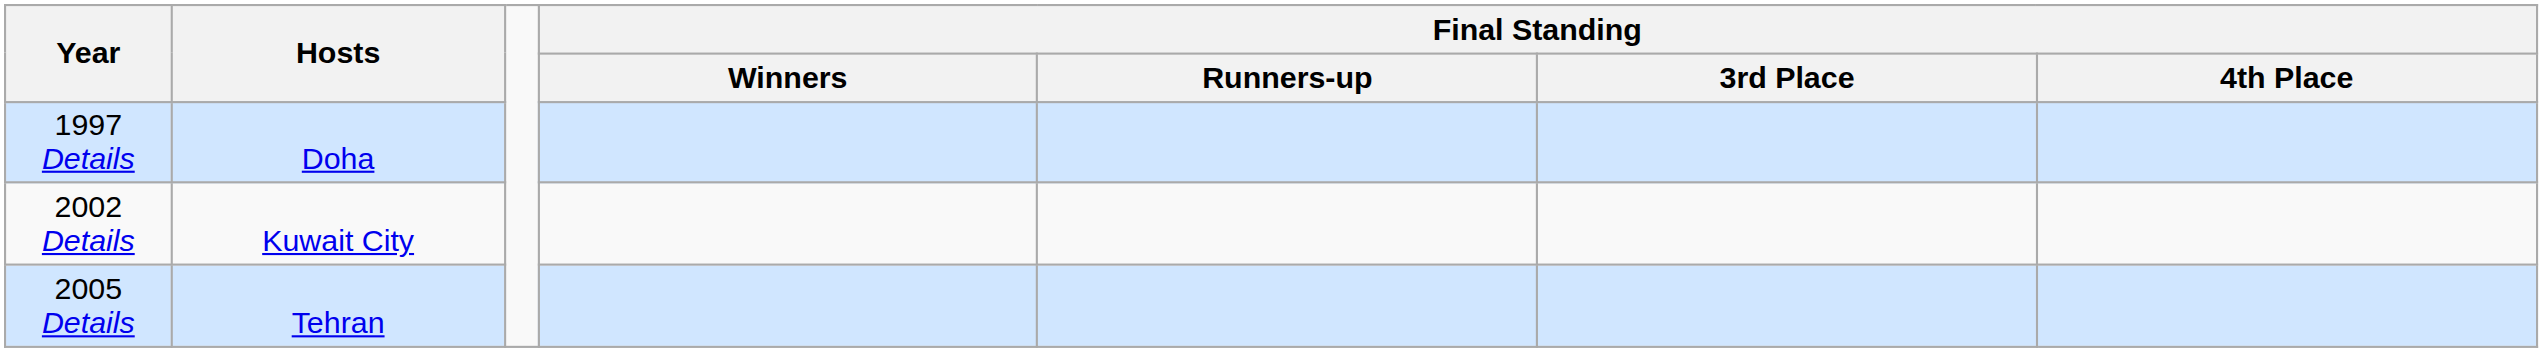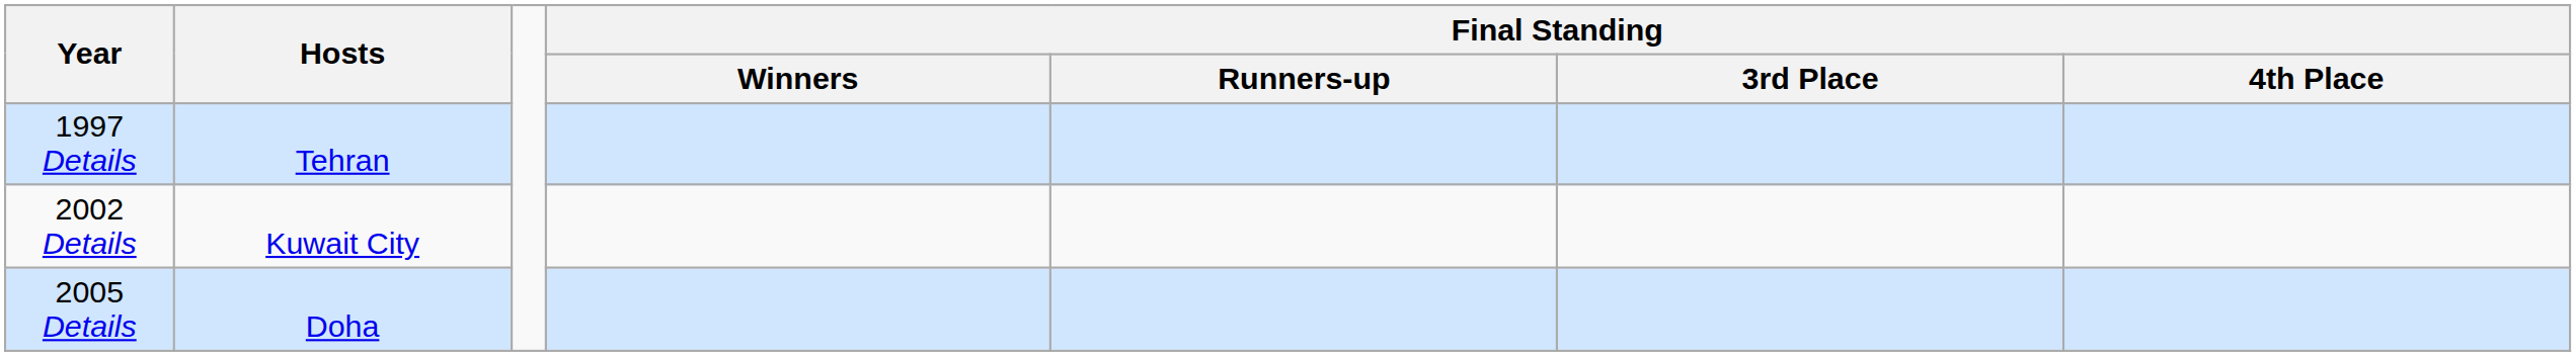1997 Details | Hosts: Doha -> Tehran
2005 Details | Hosts: Tehran -> Doha
